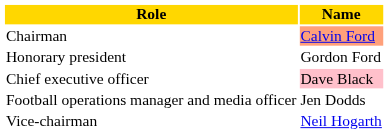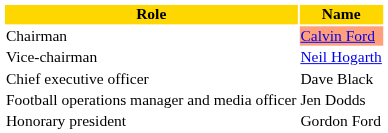rows swapped: Vice-chairman <-> Honorary president
Chief executive officer | Name: pink background -> no background
